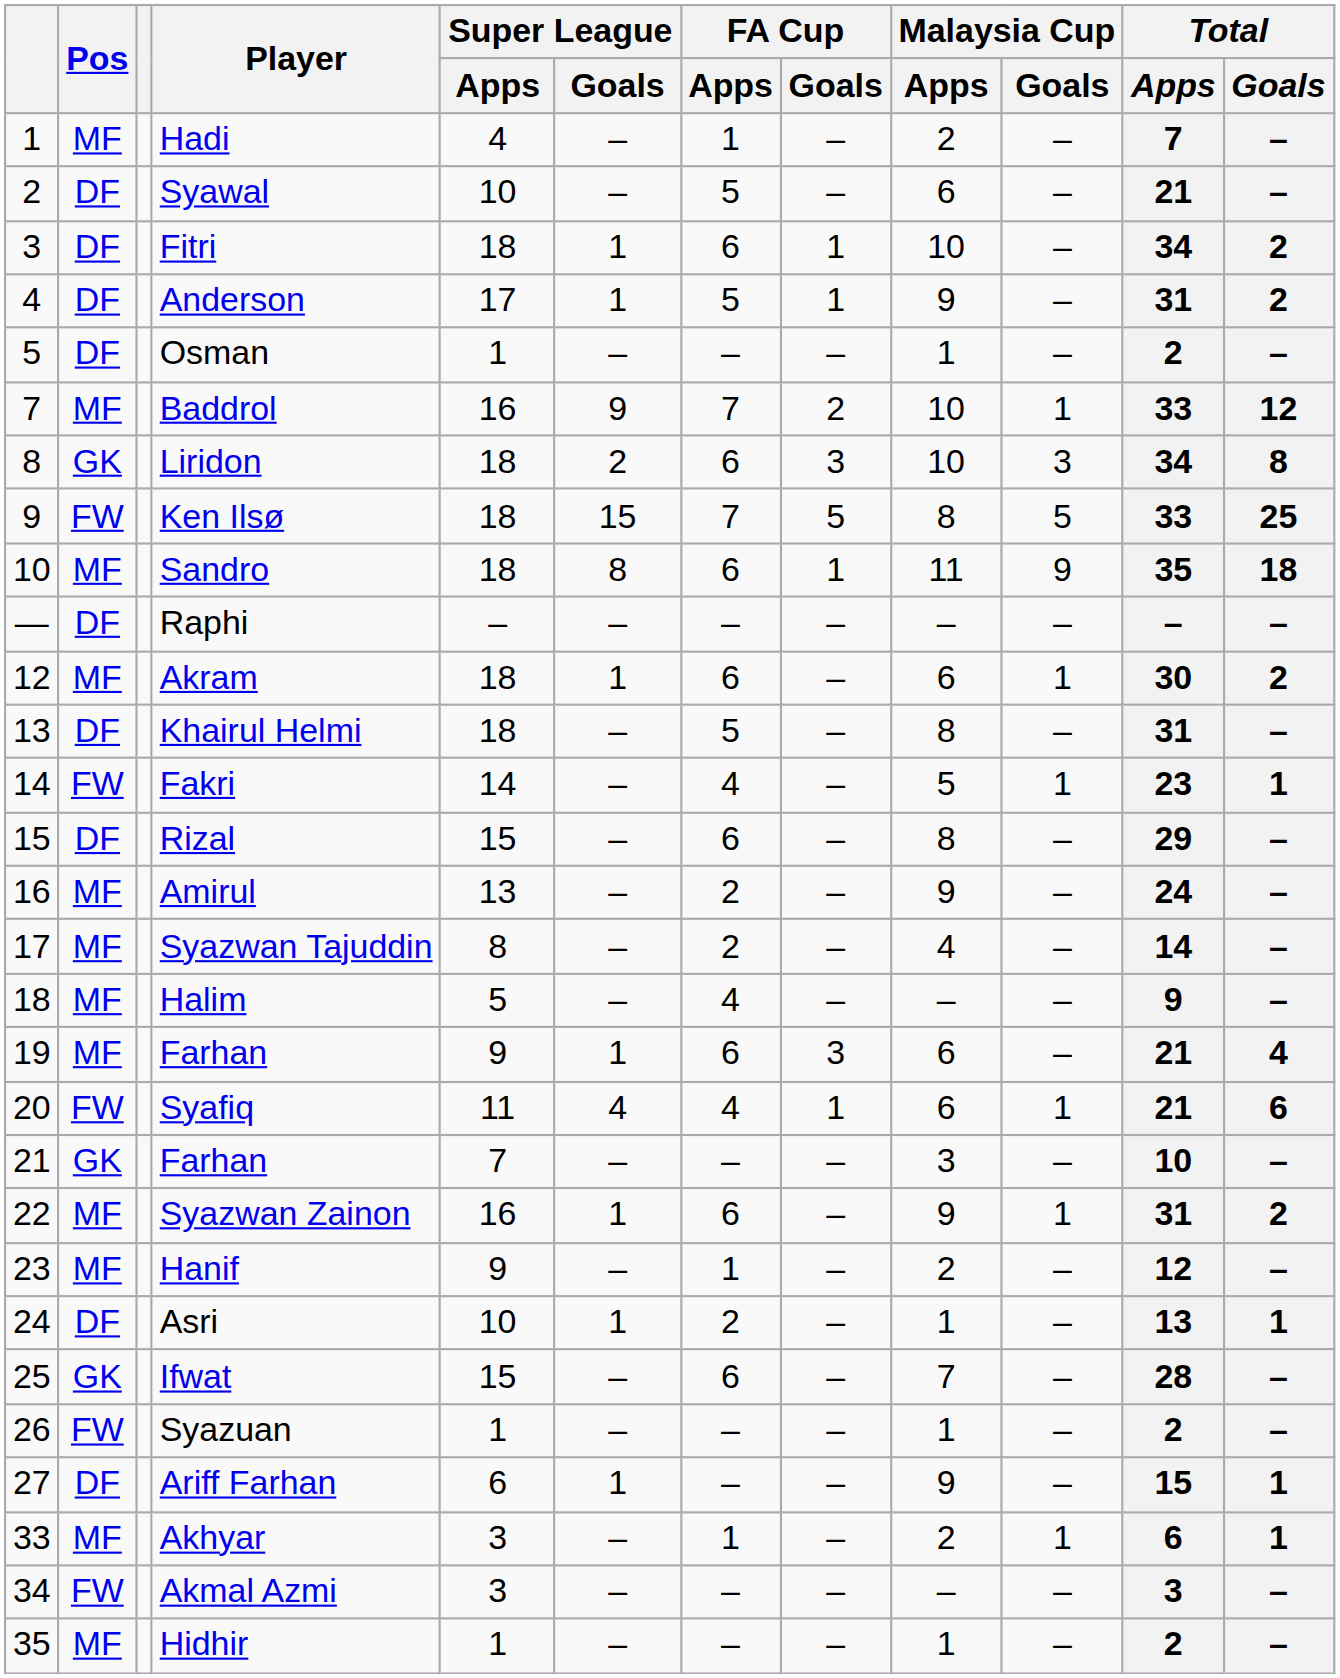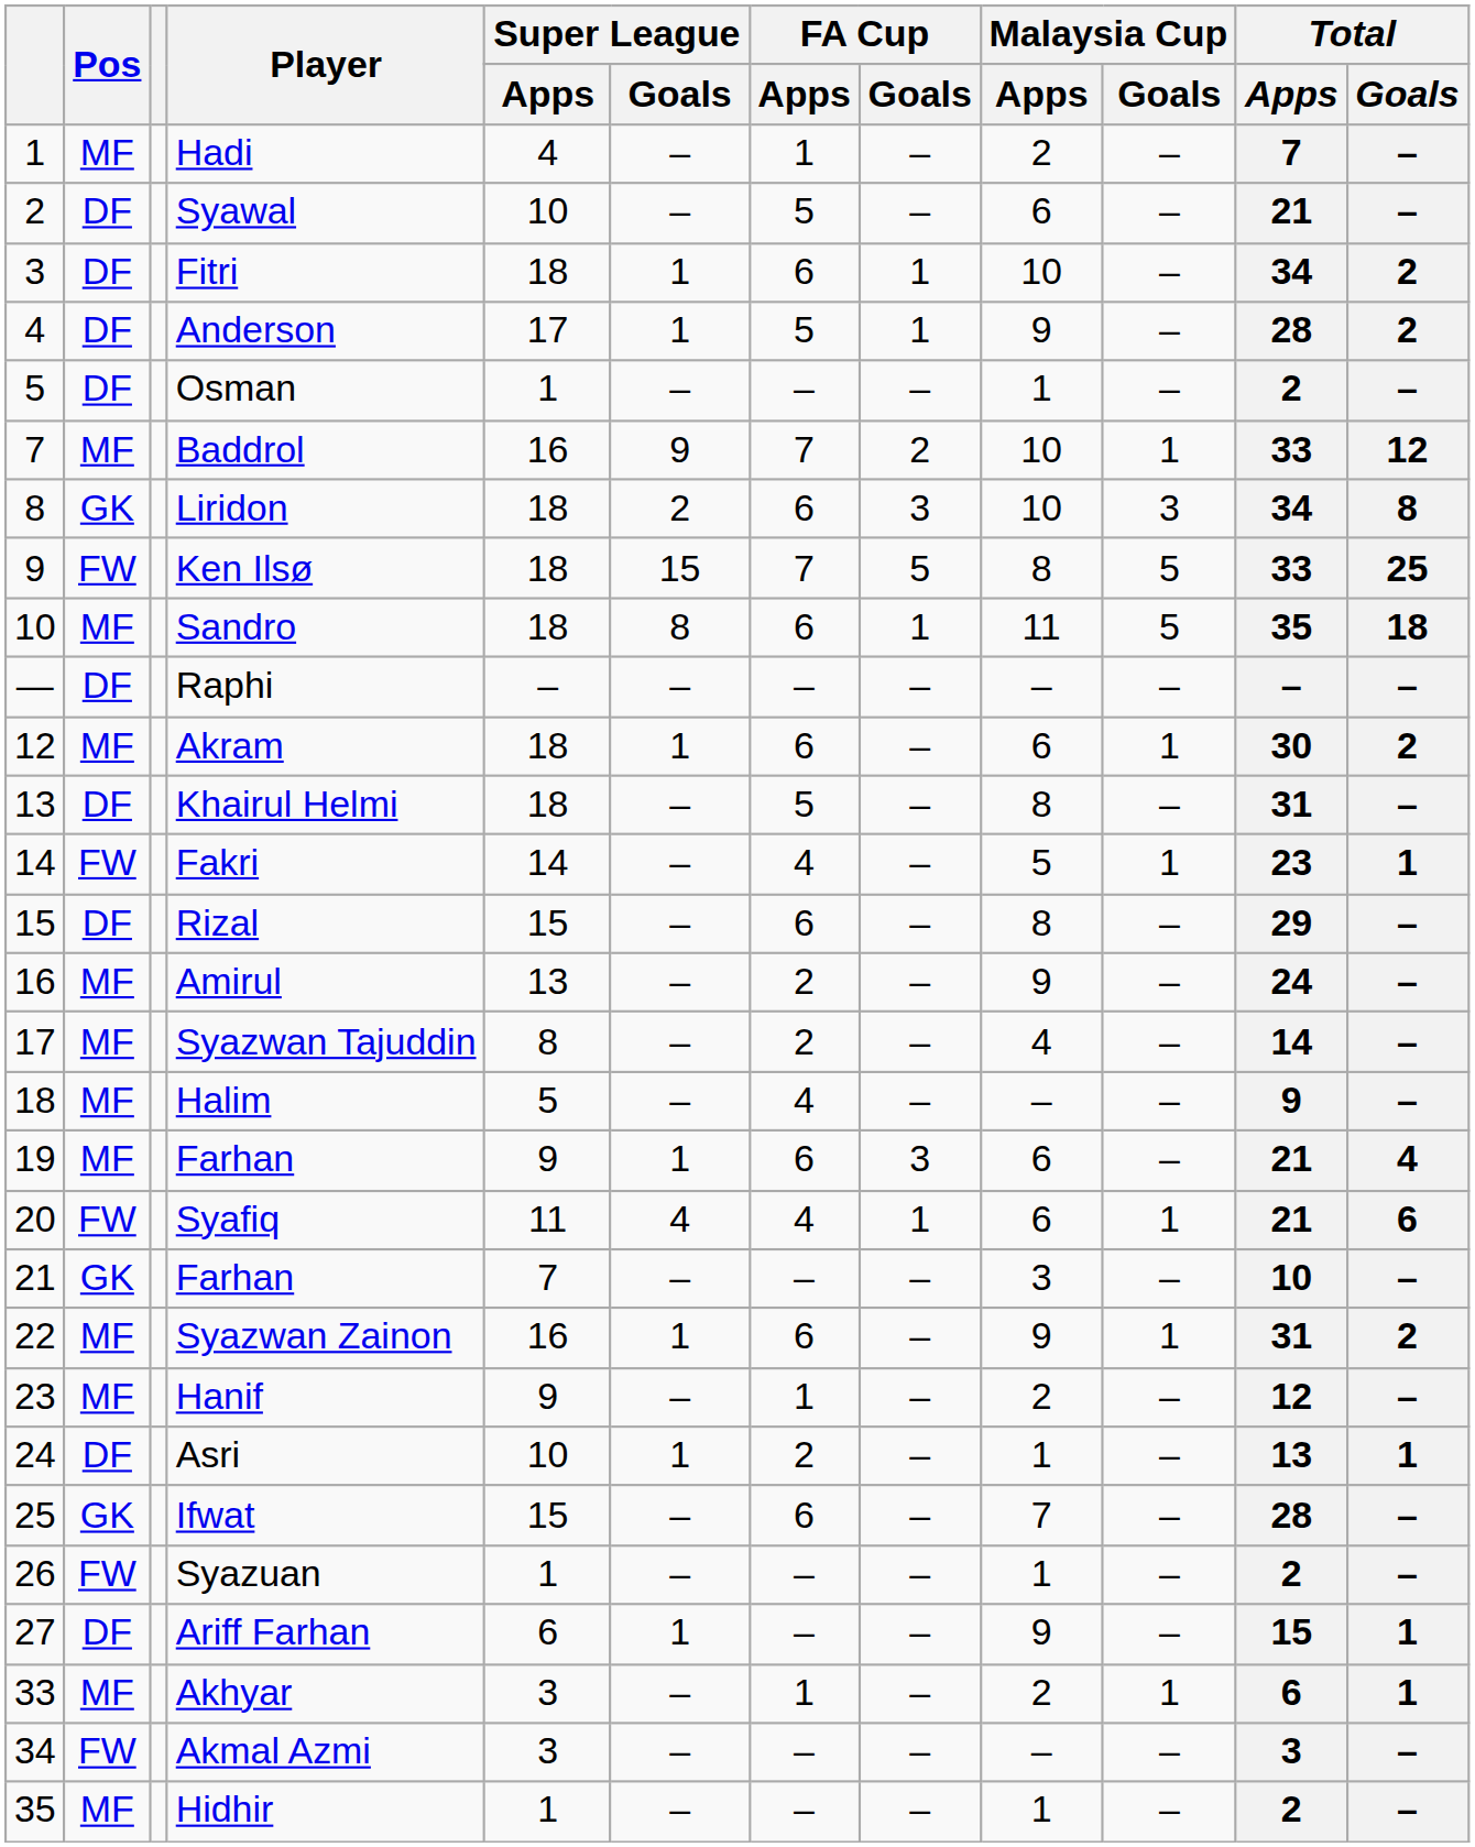Anderson | Total / Apps: 31 -> 28
Sandro | Malaysia Cup / Goals: 9 -> 5
